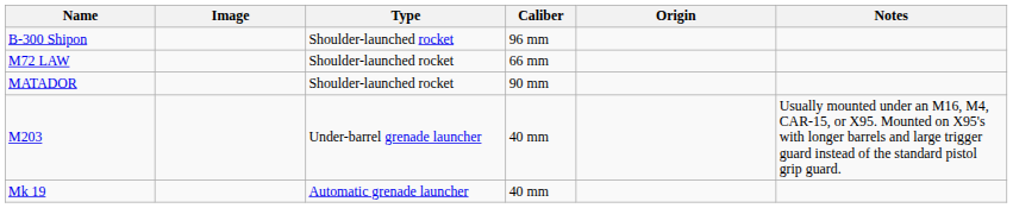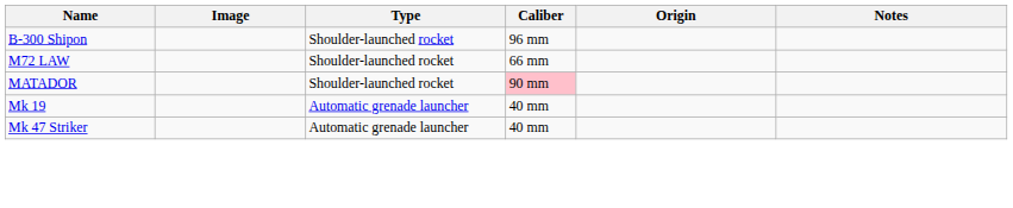MATADOR | Caliber: no background -> pink background
- row: M203 | Under-barrel grenade launcher | 40 mm | Usually mounted under an M16, M4, CAR-15, or X95. Mounted on X95's with longer barrels and large trigger guard instead of the standard pistol grip guard.
+ row: Mk 47 Striker | Automatic grenade launcher | 40 mm
